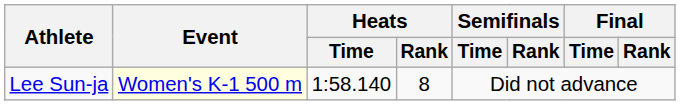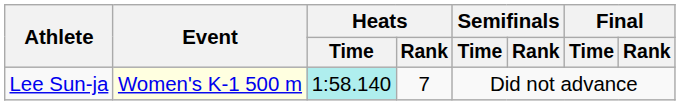Lee Sun-ja | Heats / Time: no background -> paleturquoise background
Lee Sun-ja | Heats / Rank: 8 -> 7
